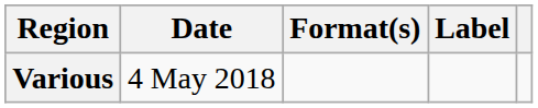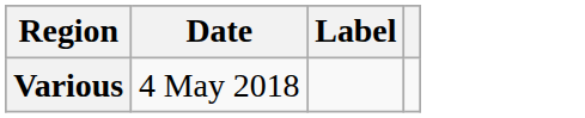- column: Format(s)
